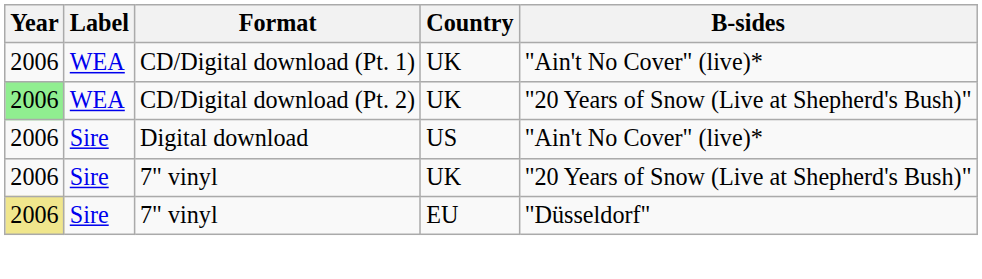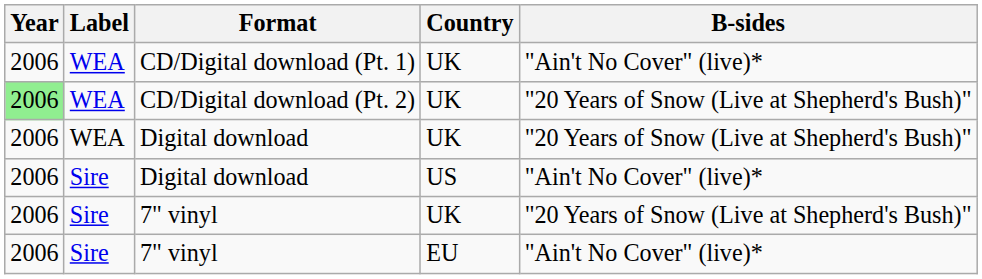+ row: 2006 | WEA | Digital download | UK | "20 Years of Snow (Live at Shepherd's Bush)"
7" vinyl / EU | Year: khaki background -> no background
7" vinyl / EU | B-sides: "Düsseldorf" -> "Ain't No Cover" (live)*
